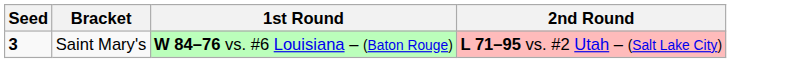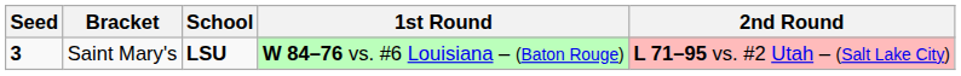+ column: School | LSU
